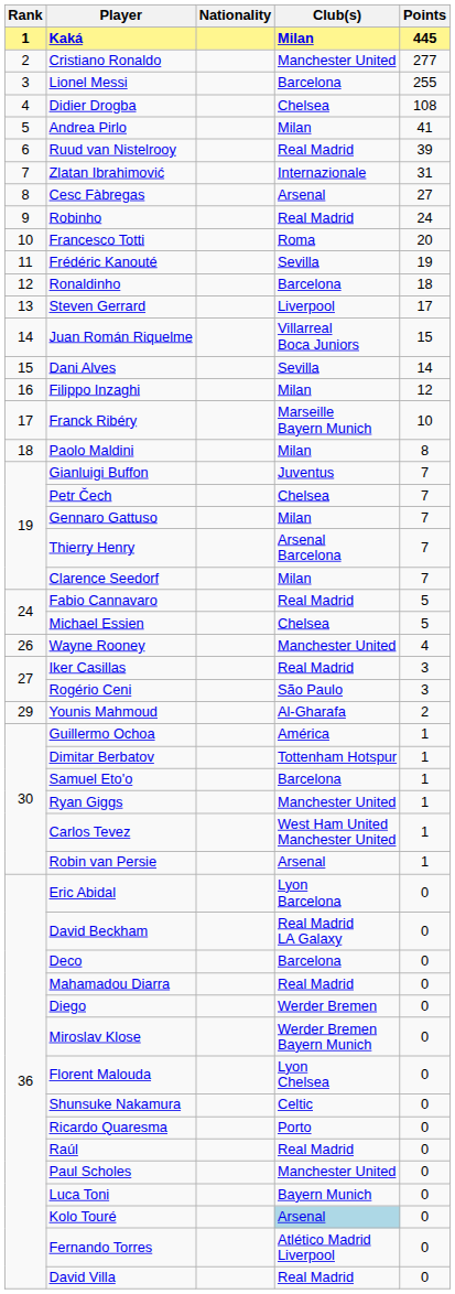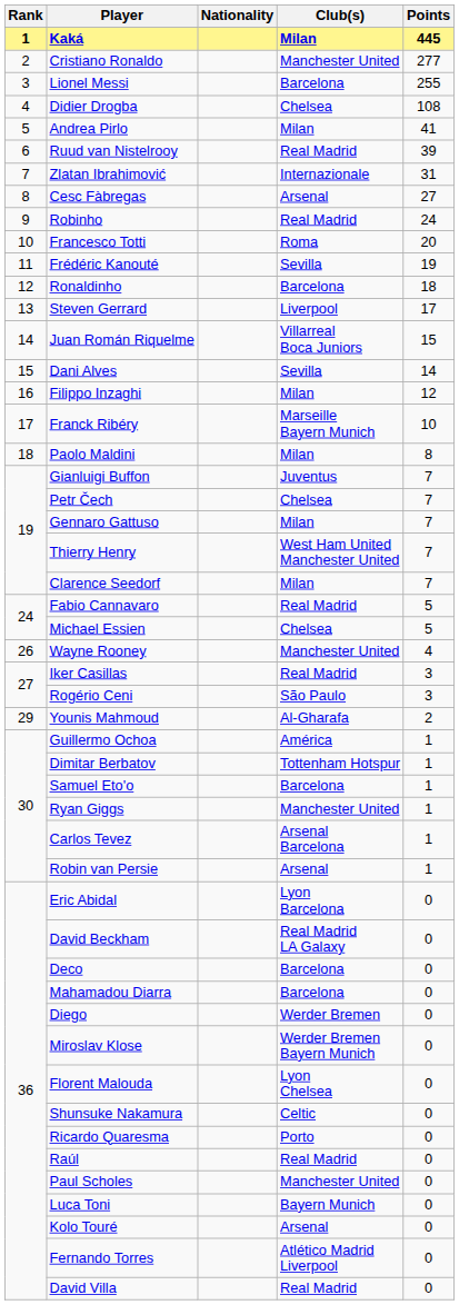Thierry Henry | Club(s): Arsenal Barcelona -> West Ham United Manchester United
Carlos Tevez | Club(s): West Ham United Manchester United -> Arsenal Barcelona
Mahamadou Diarra | Club(s): Real Madrid -> Barcelona
Kolo Touré | Club(s): lightblue background -> no background
